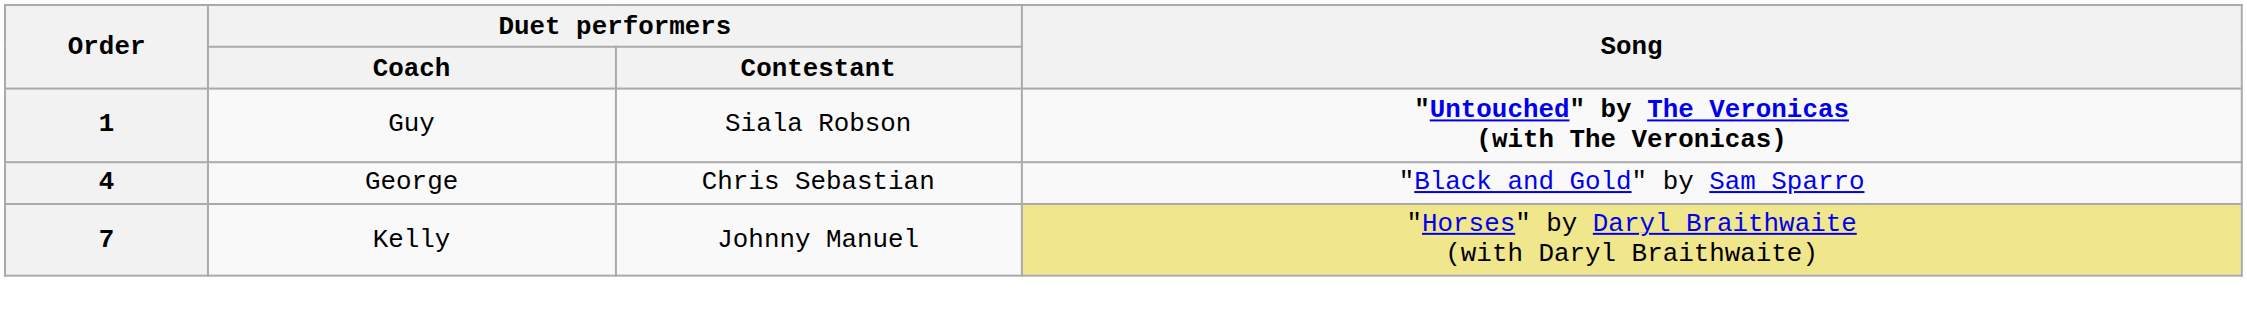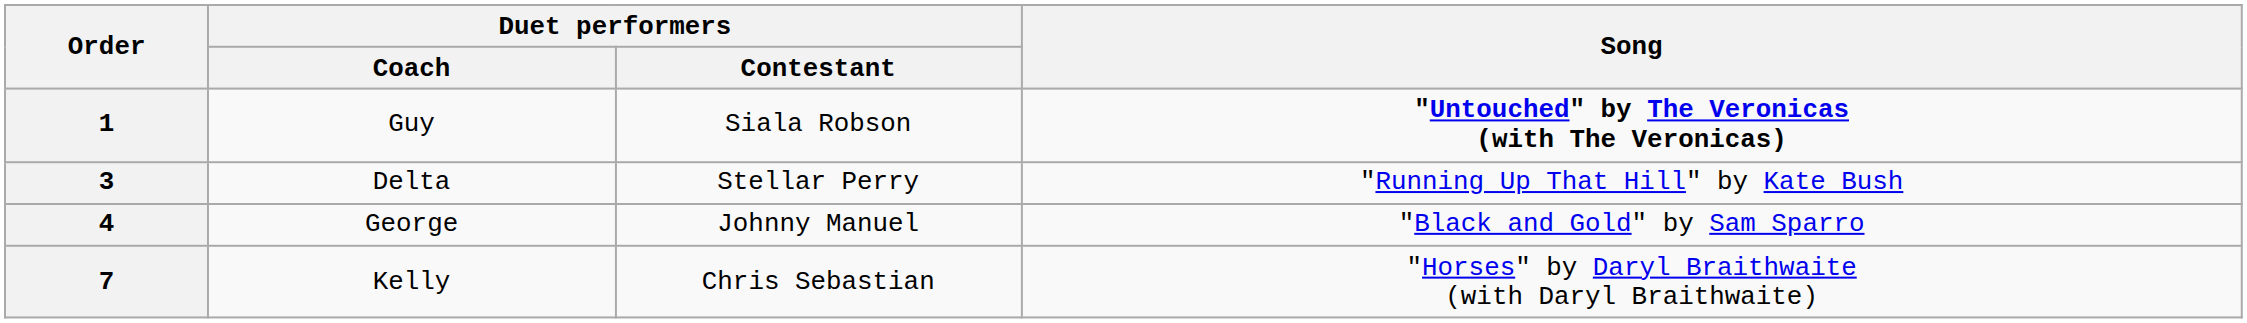+ row: 3 | Delta | Stellar Perry | "Running Up That Hill" by Kate Bush
4 | Duet performers / Contestant: Chris Sebastian -> Johnny Manuel
7 | Duet performers / Contestant: Johnny Manuel -> Chris Sebastian
7 | Song: khaki background -> no background
